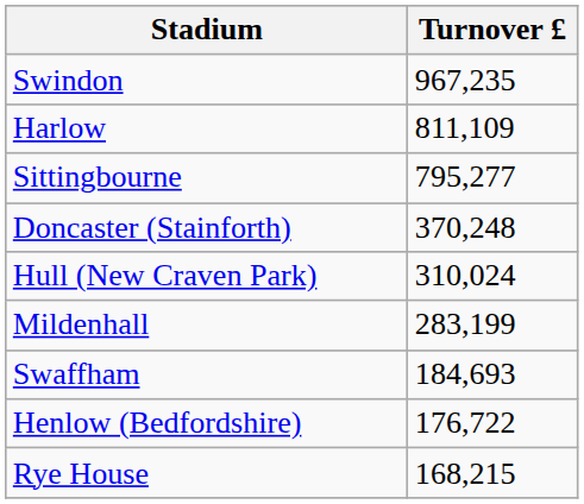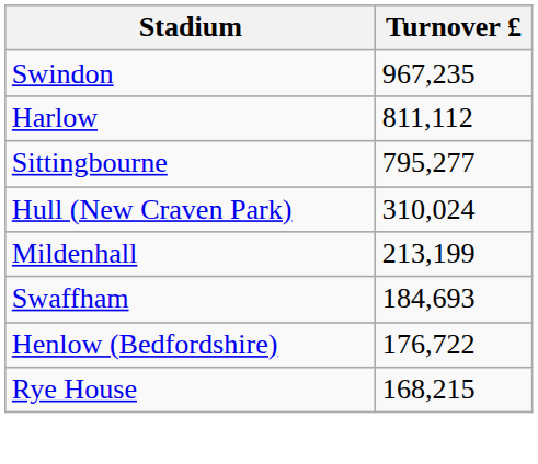Harlow | Turnover £: 811,109 -> 811,112
- row: Doncaster (Stainforth) | 370,248
Mildenhall | Turnover £: 283,199 -> 213,199
